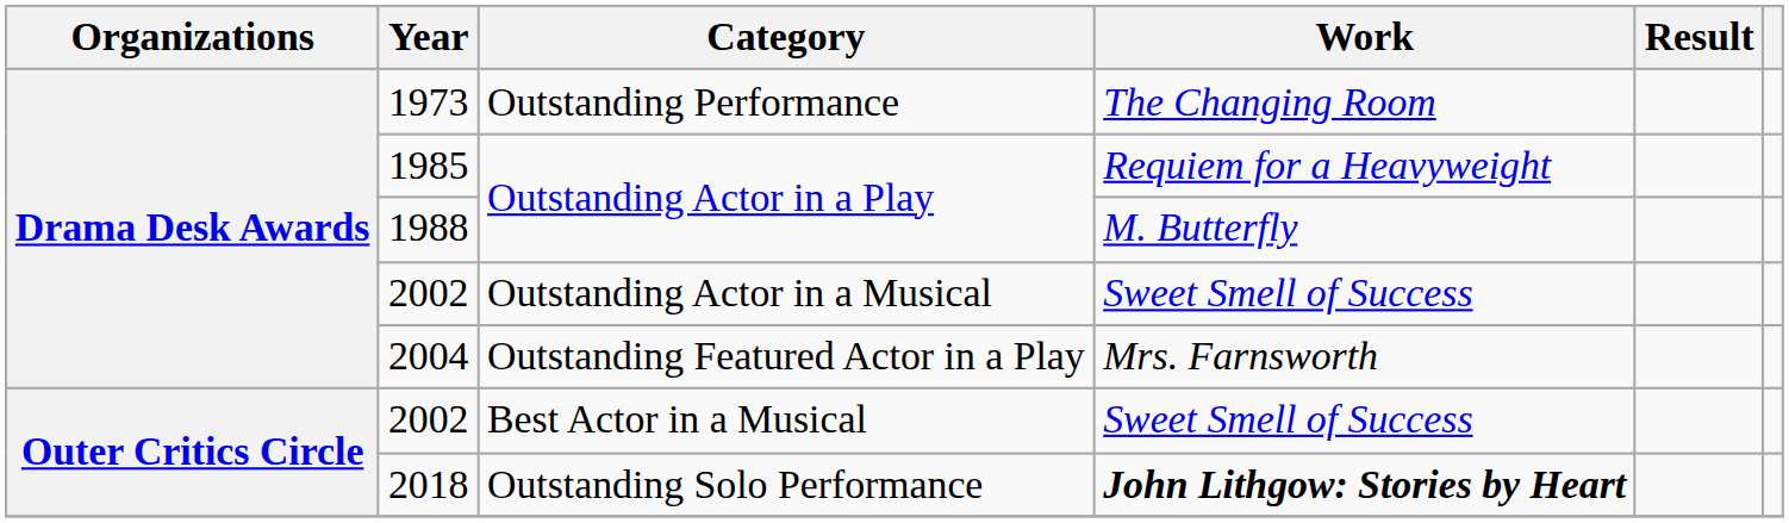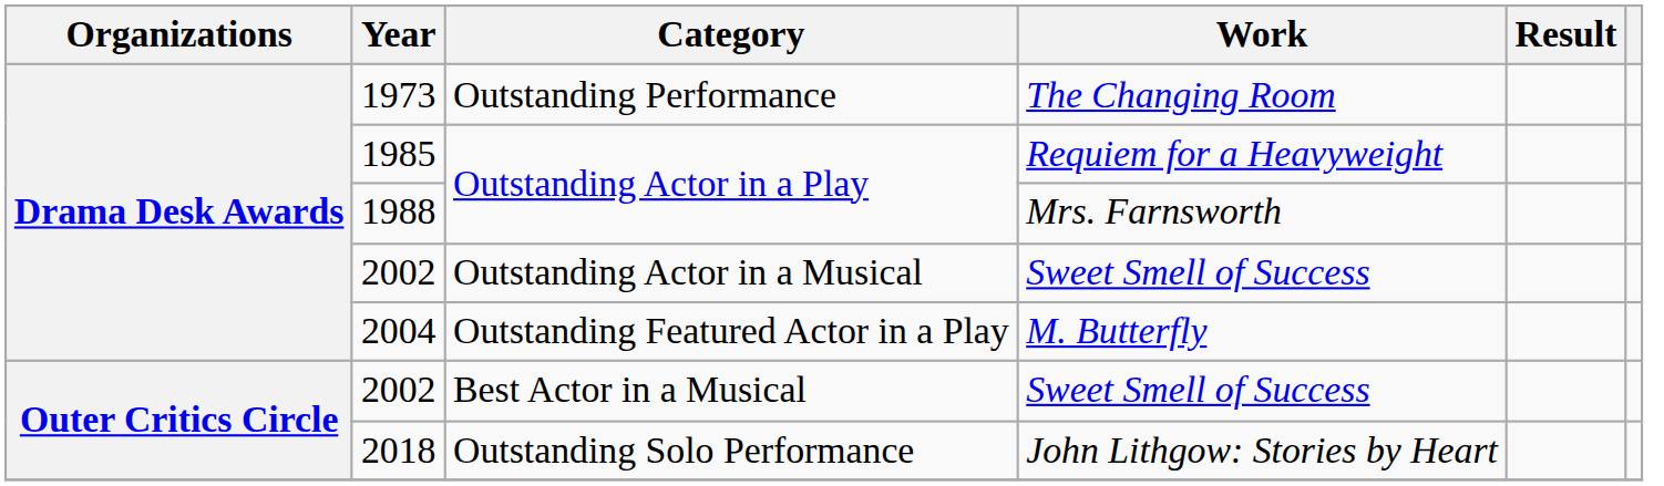1988 | Work: M. Butterfly -> Mrs. Farnsworth
2004 | Work: Mrs. Farnsworth -> M. Butterfly
2018 | Work: bold -> normal
